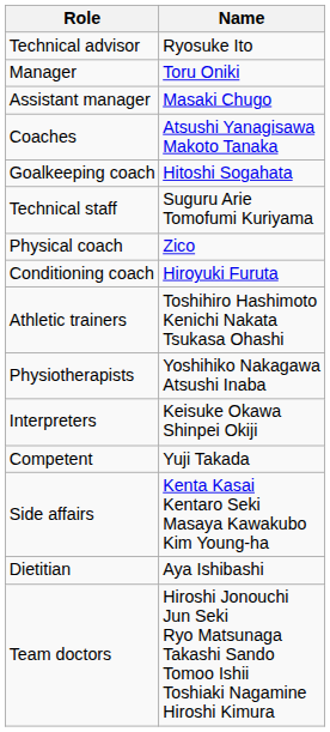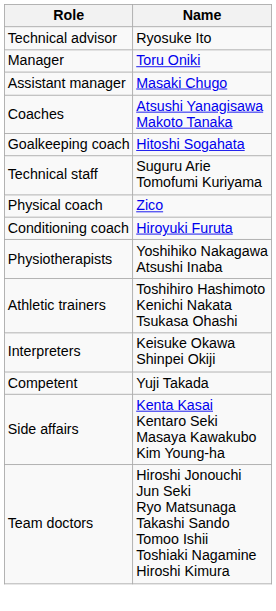rows swapped: Physiotherapists <-> Athletic trainers
- row: Dietitian | Aya Ishibashi
